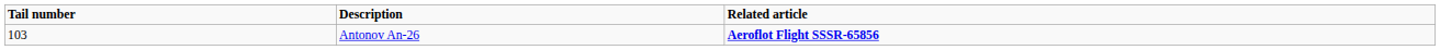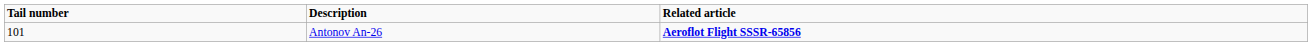Antonov An-26 | Tail number: 103 -> 101
